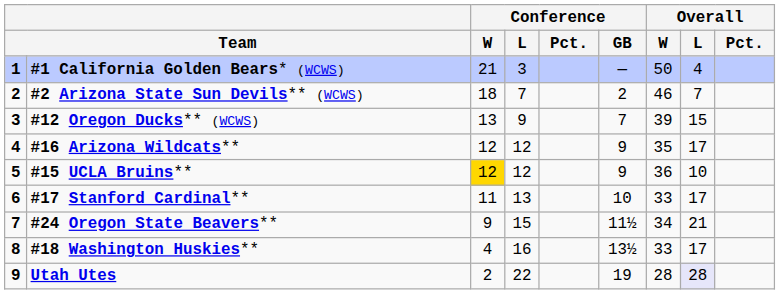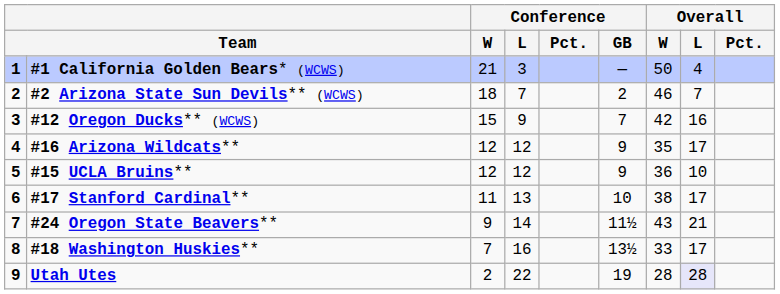#12 Oregon Ducks** (WCWS) | column 3: 13 -> 15
#12 Oregon Ducks** (WCWS) | column 7: 39 -> 42
#12 Oregon Ducks** (WCWS) | column 8: 15 -> 16
#15 UCLA Bruins** | column 3: gold background -> no background
#17 Stanford Cardinal** | column 7: 33 -> 38
#24 Oregon State Beavers** | column 4: 15 -> 14
#24 Oregon State Beavers** | column 7: 34 -> 43
#18 Washington Huskies** | column 3: 4 -> 7
